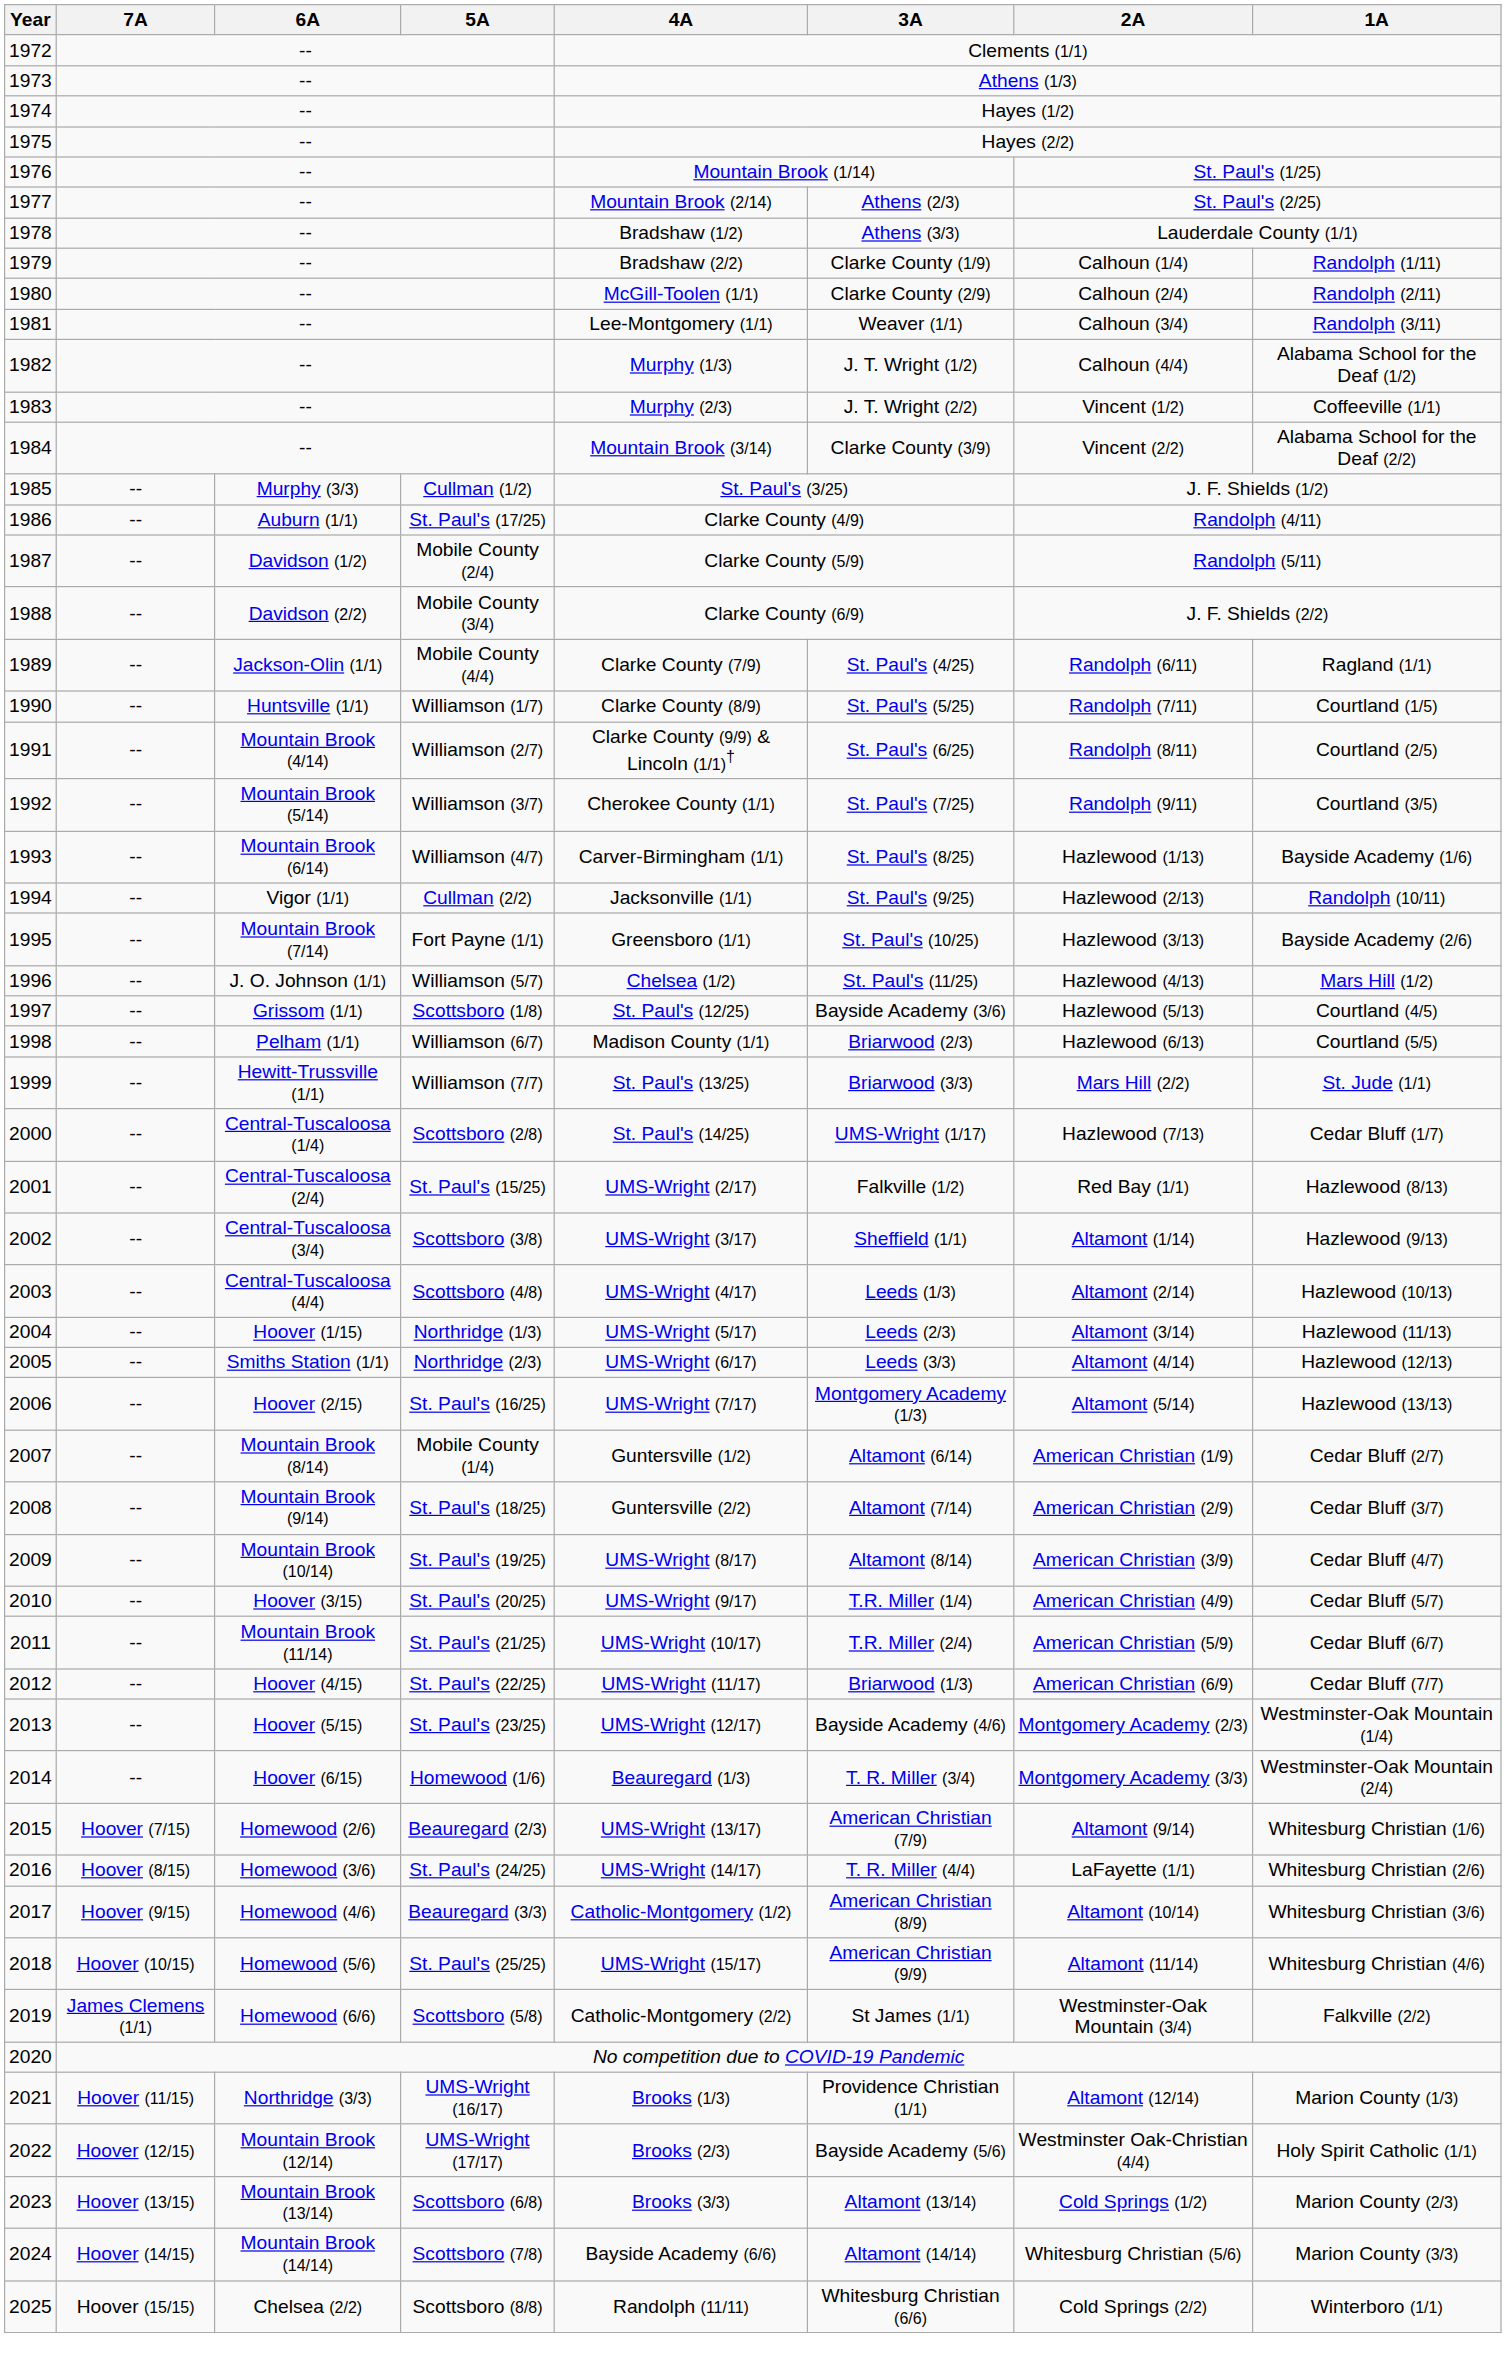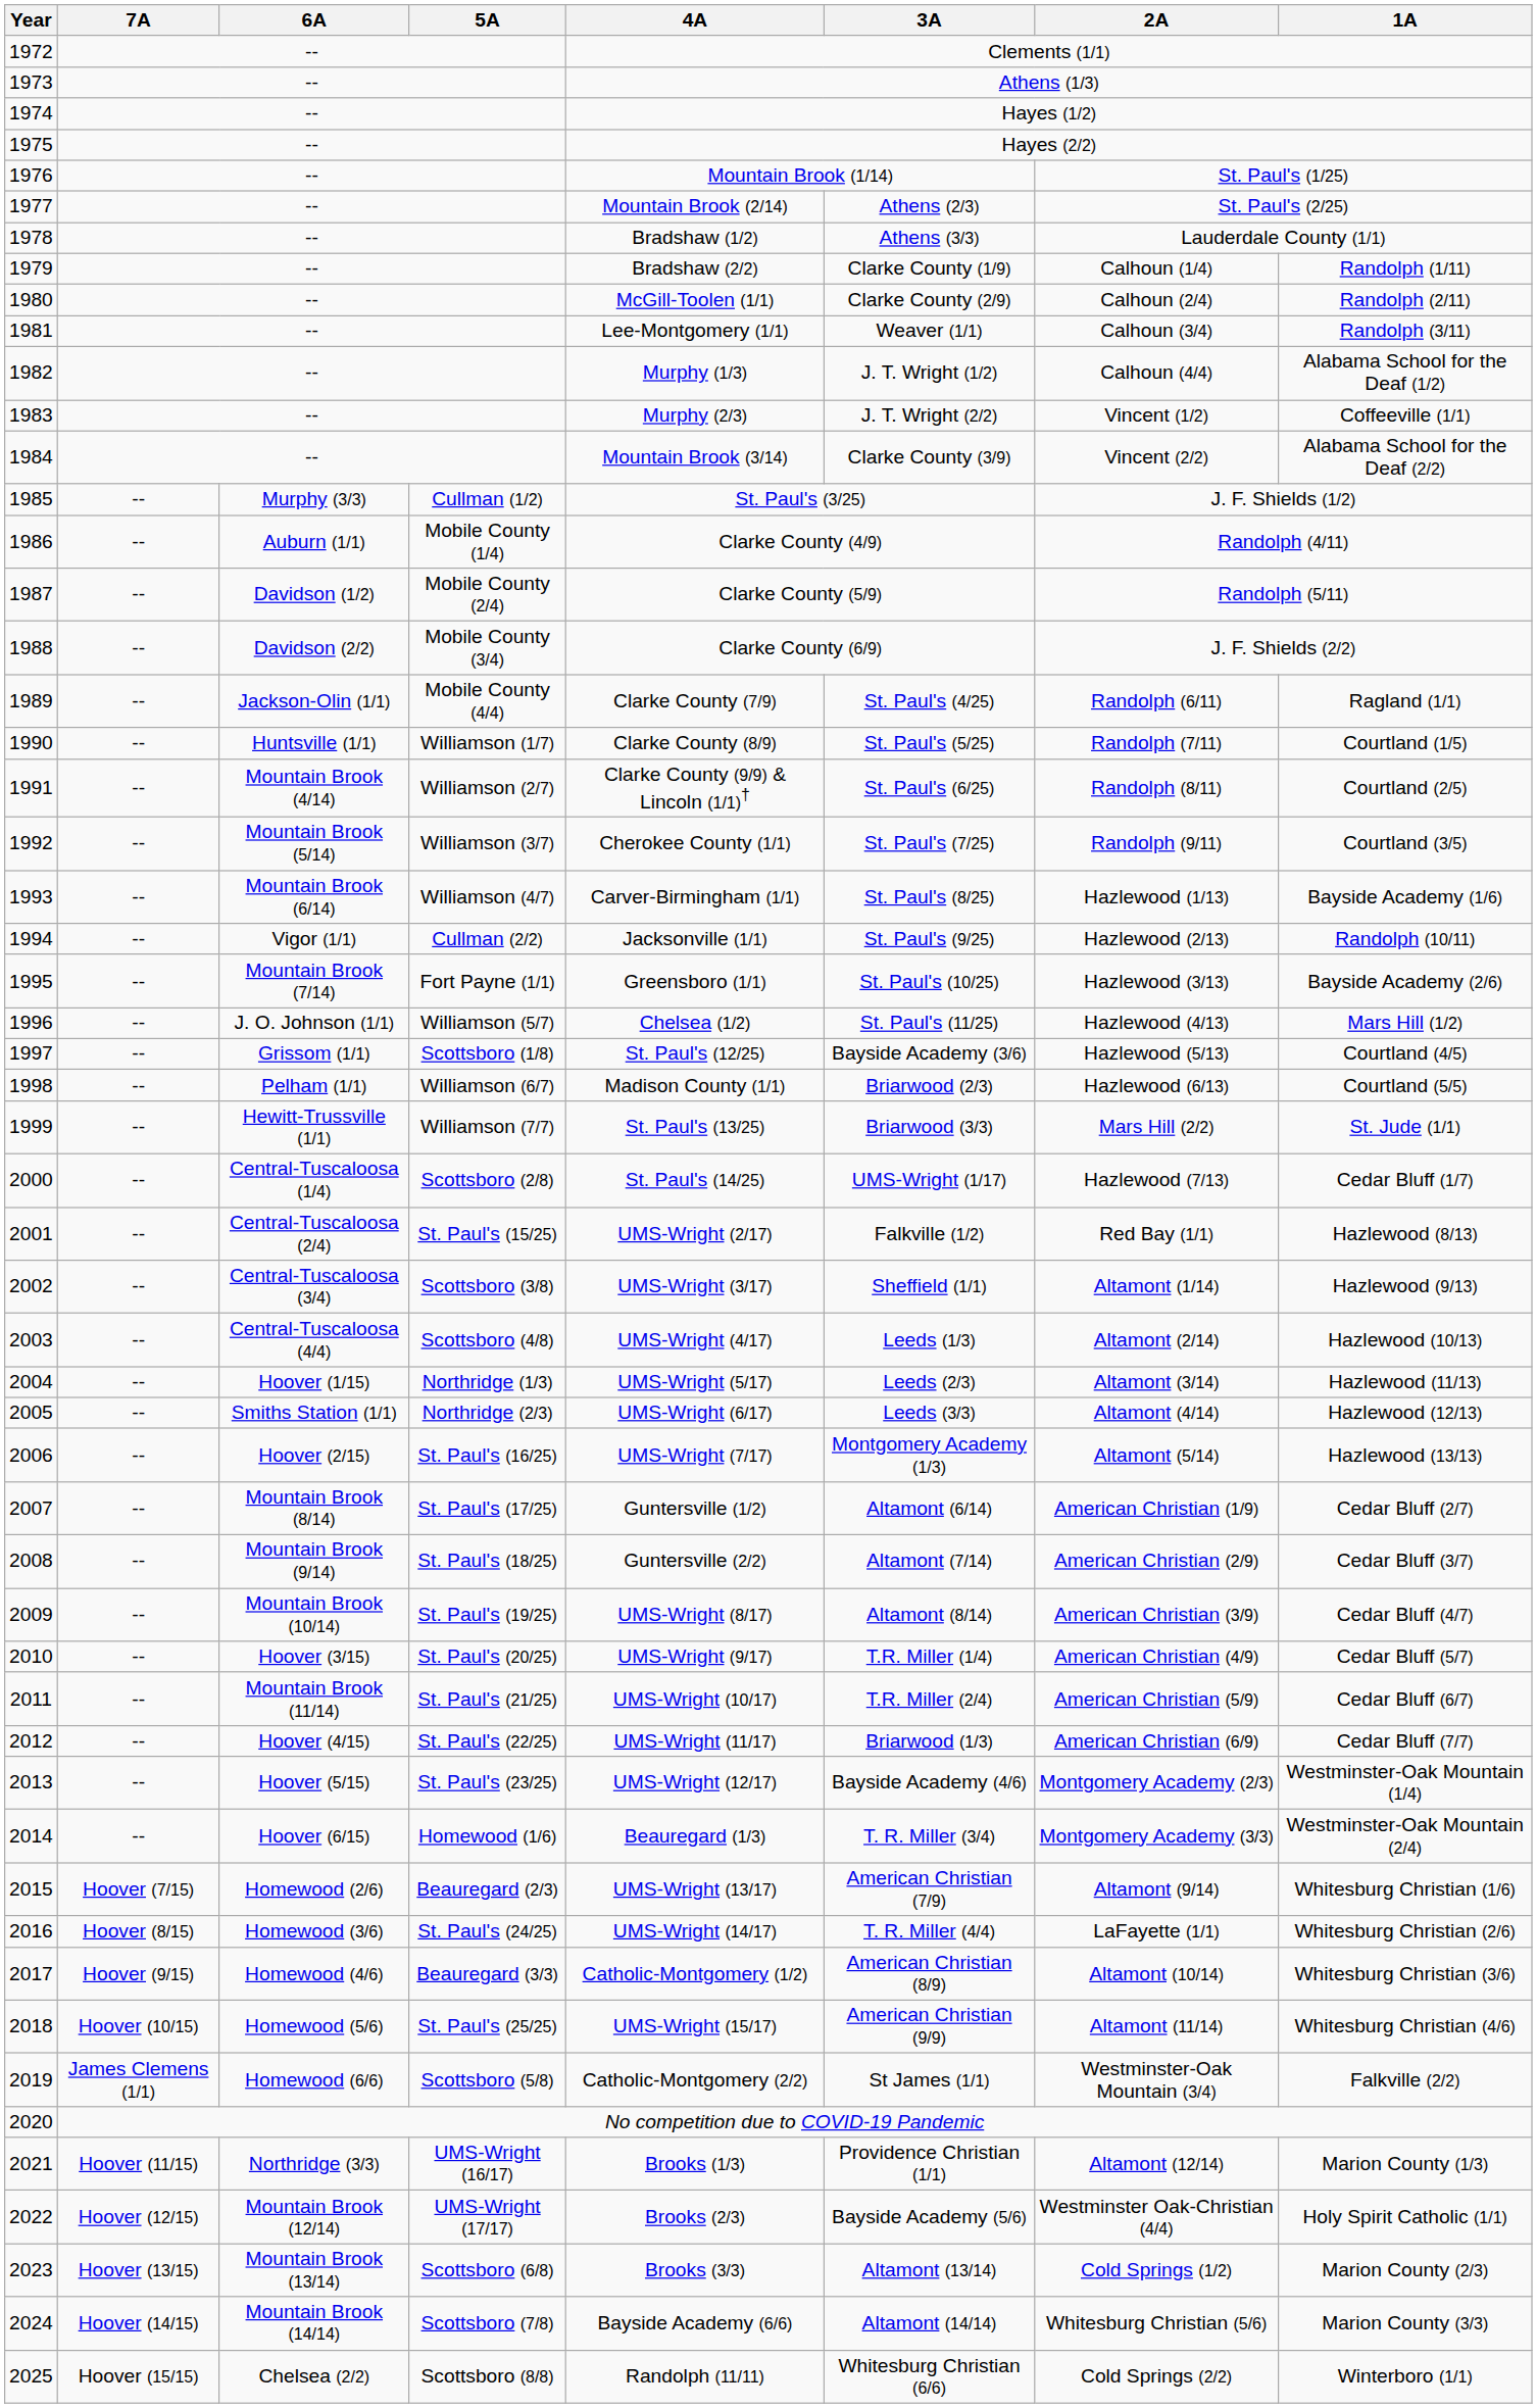1986 | 5A: St. Paul's (17/25) -> Mobile County (1/4)
2007 | 5A: Mobile County (1/4) -> St. Paul's (17/25)
